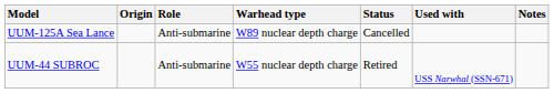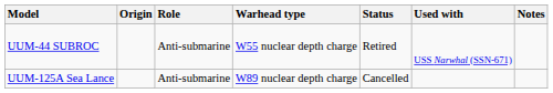rows swapped: UUM-44 SUBROC <-> UUM-125A Sea Lance
